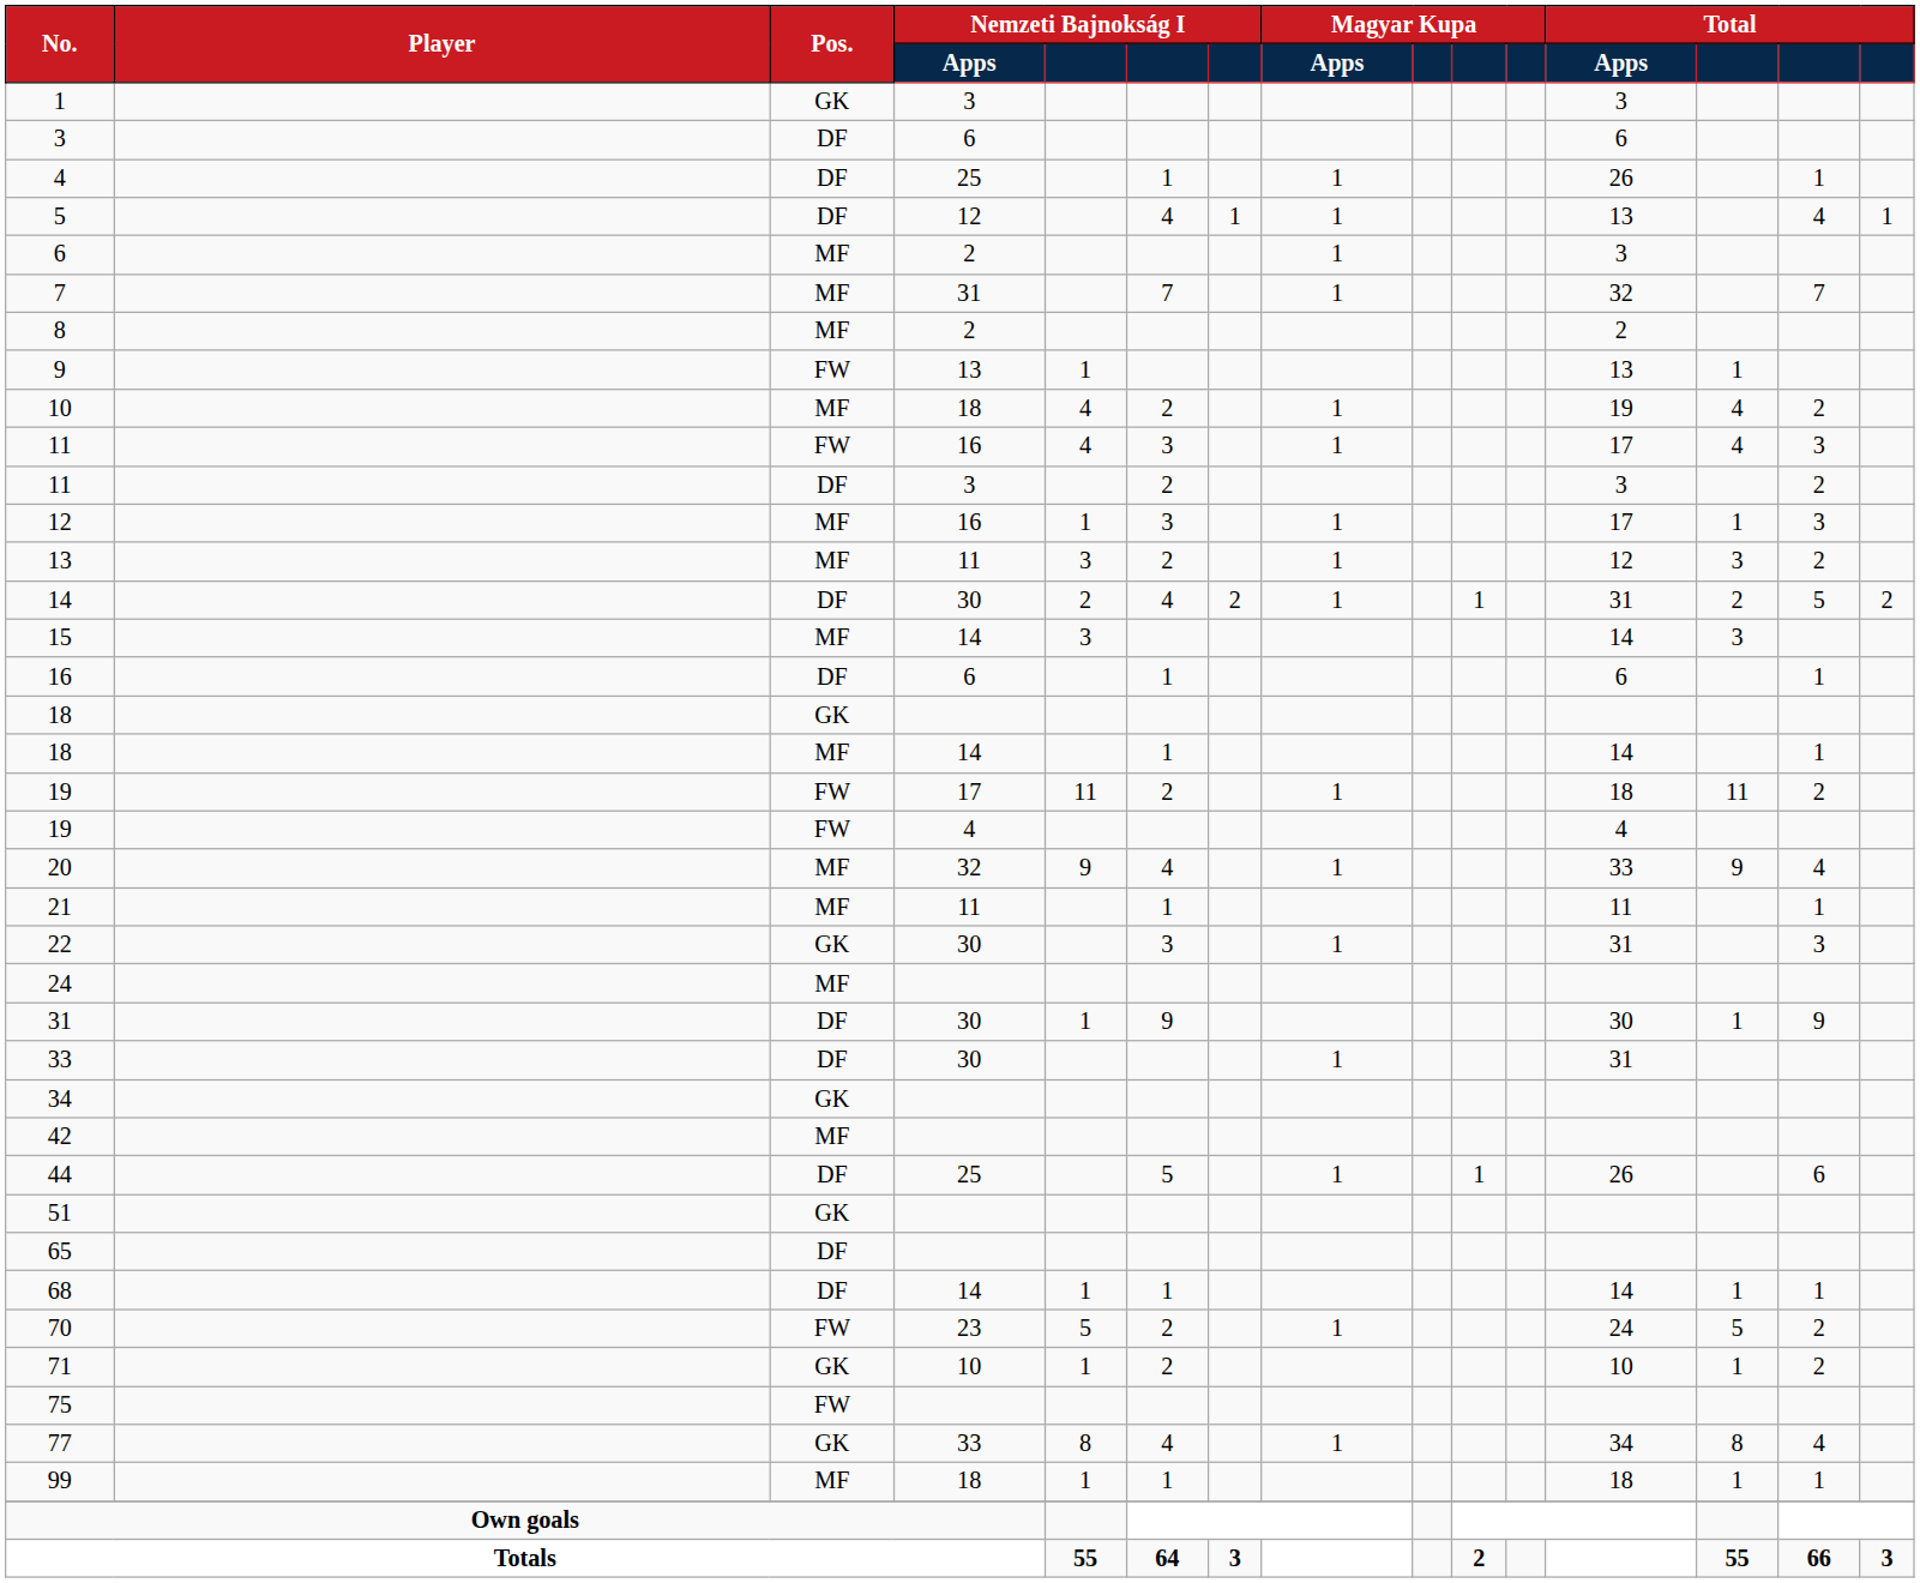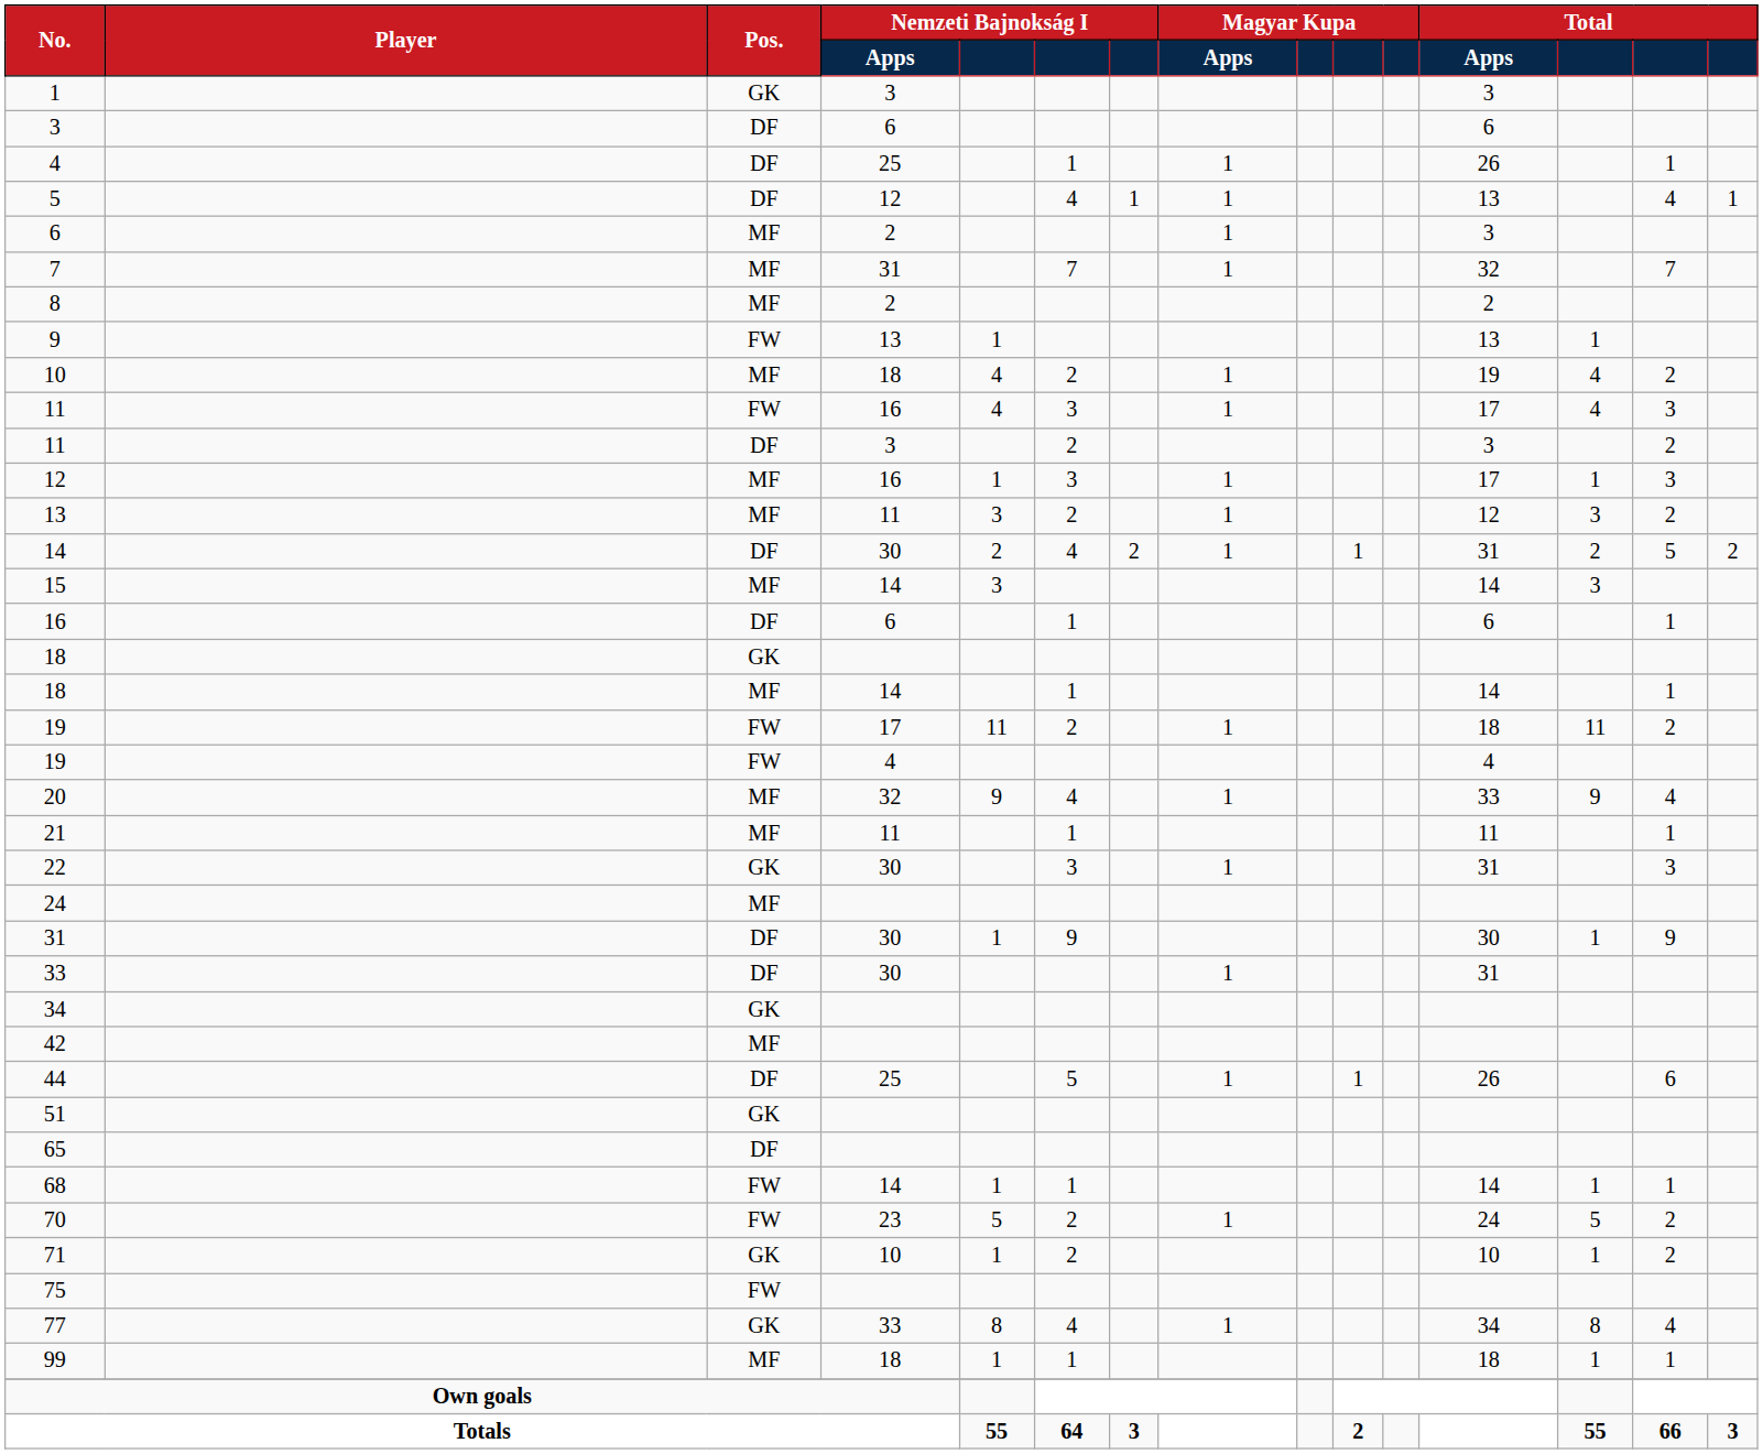68 | Pos.: DF -> FW
